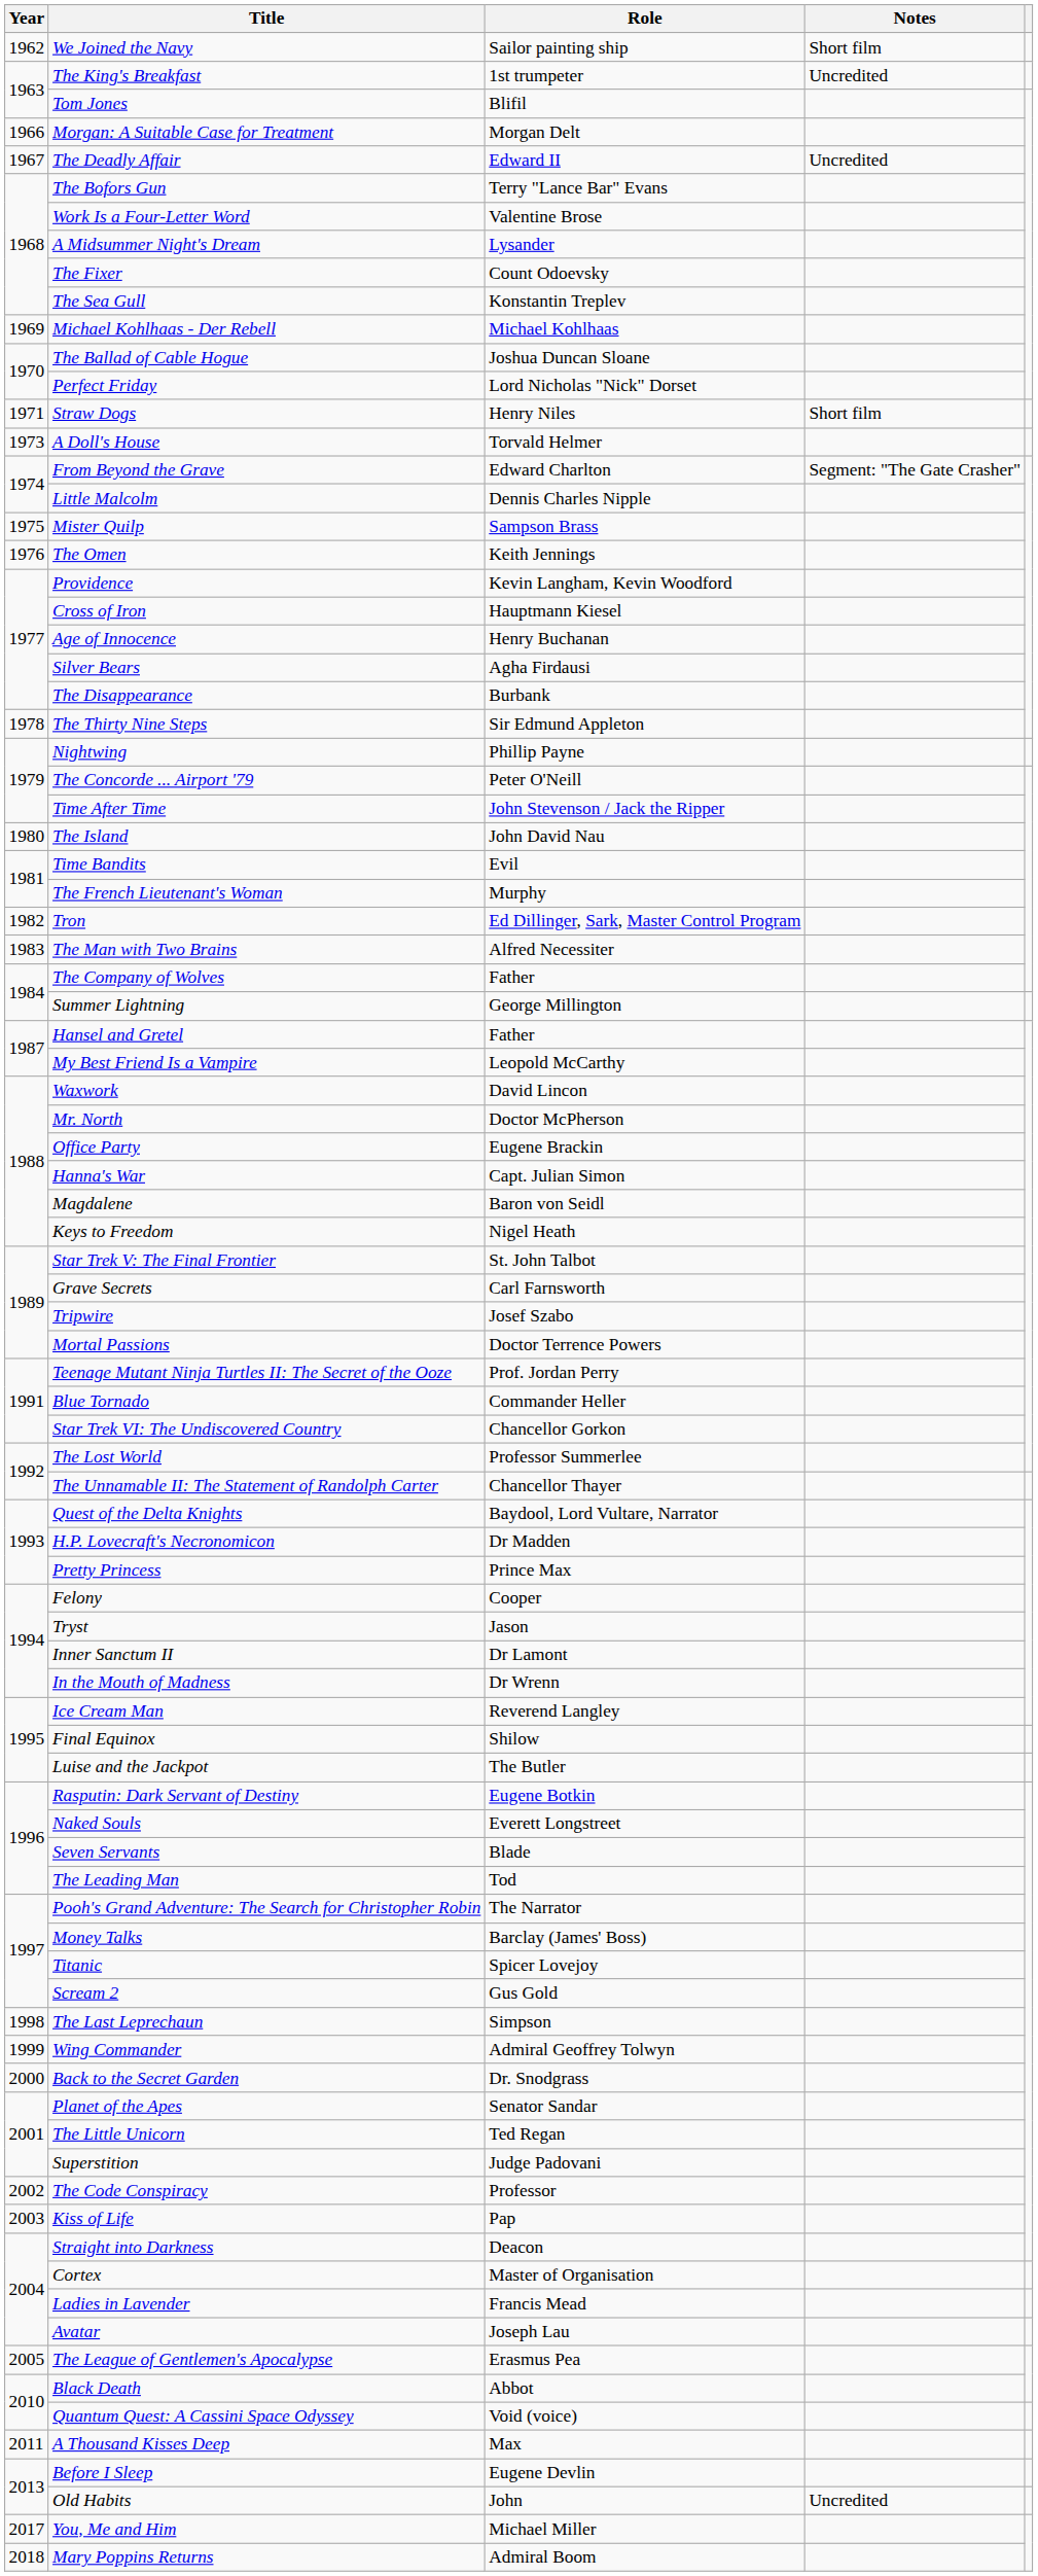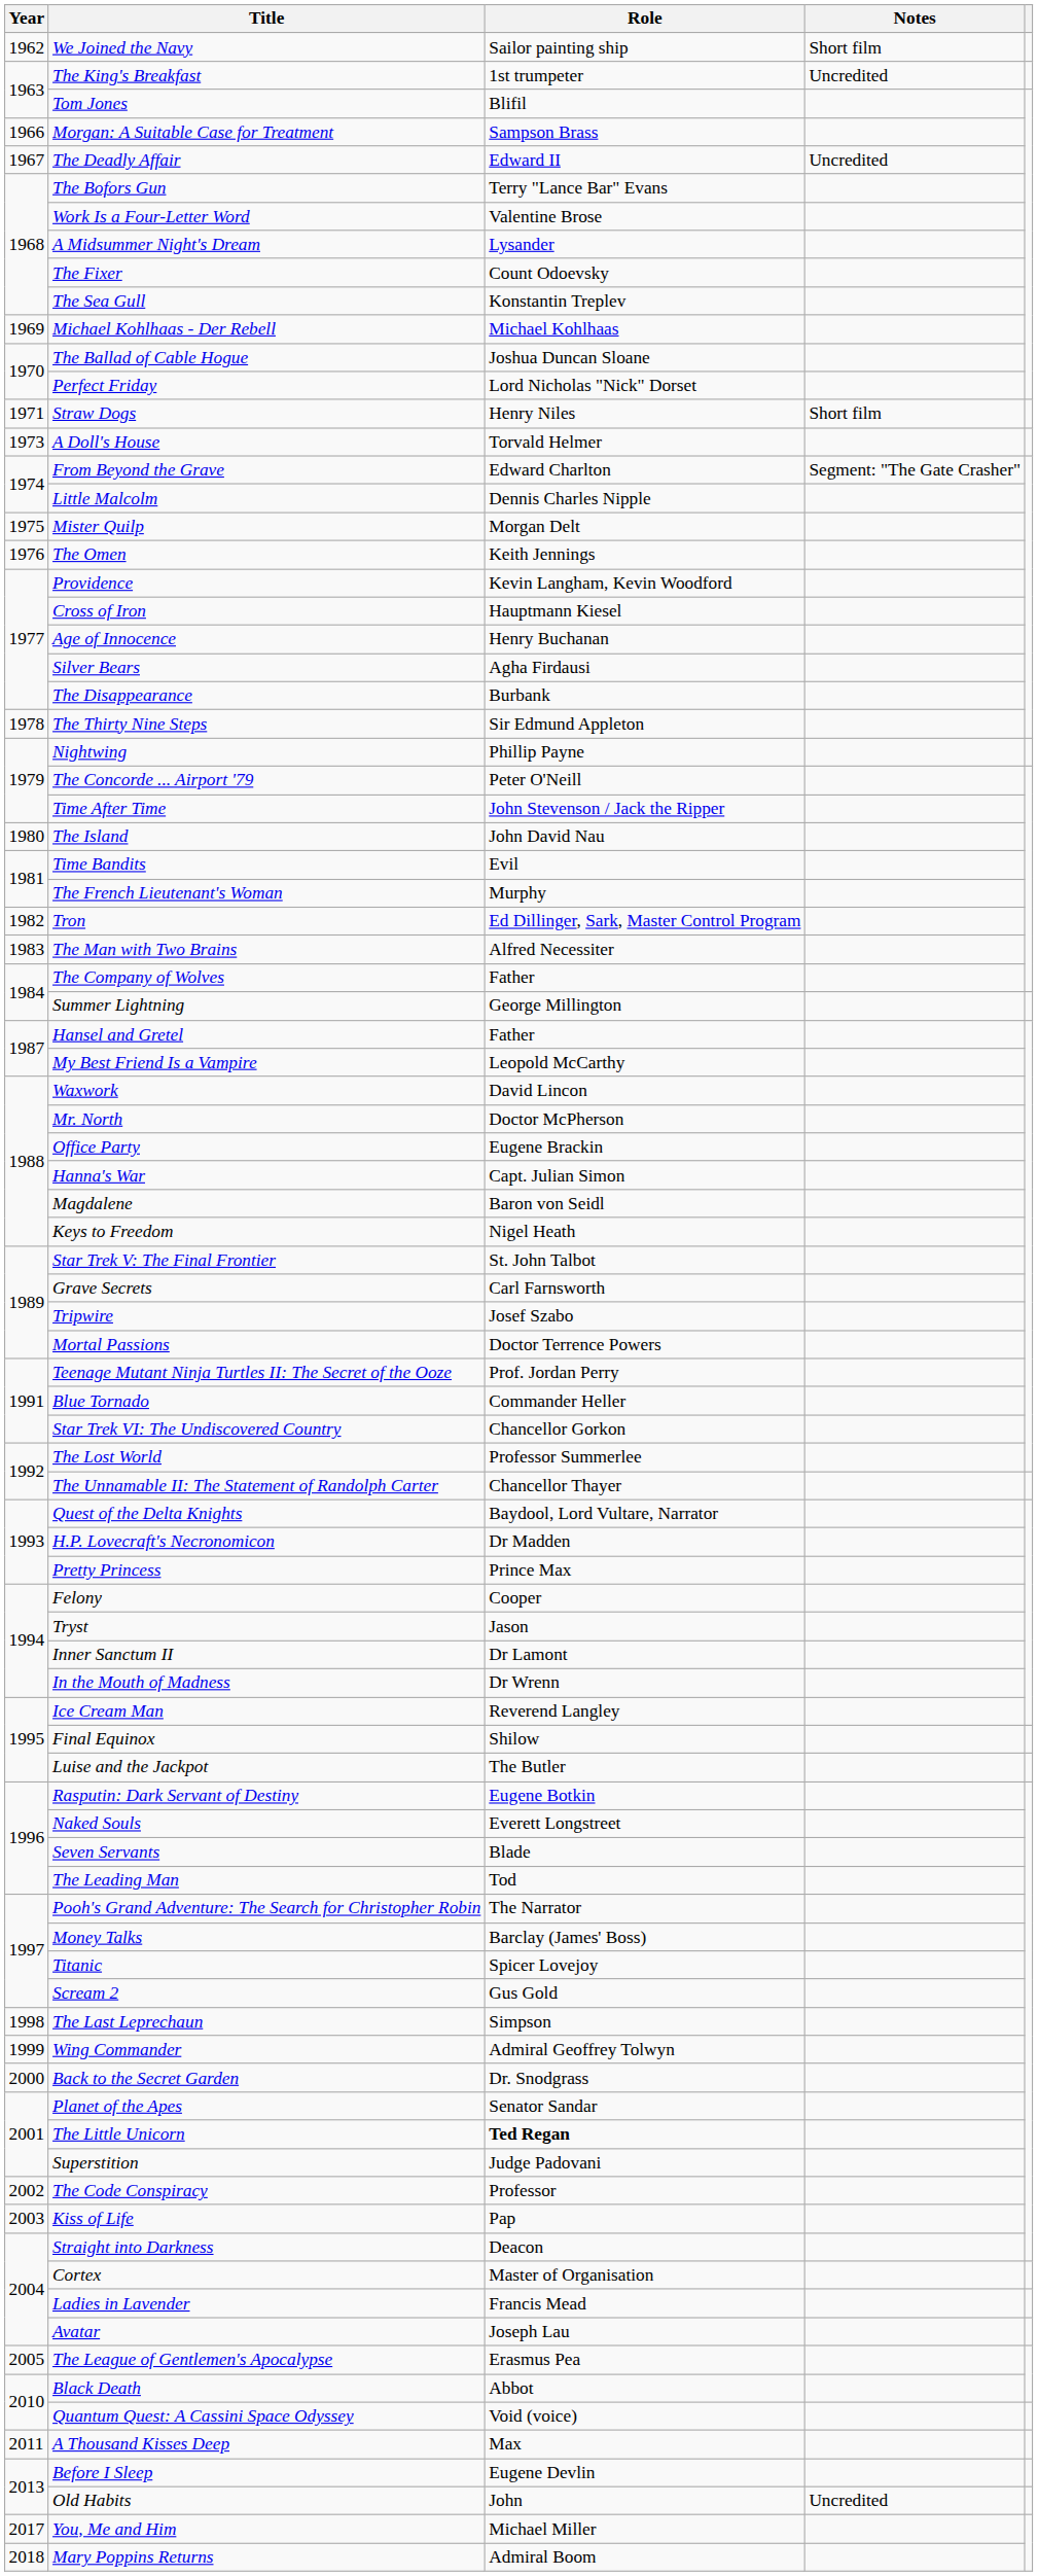Morgan: A Suitable Case for Treatment | Role: Morgan Delt -> Sampson Brass
Mister Quilp | Role: Sampson Brass -> Morgan Delt
The Little Unicorn | Role: normal -> bold
